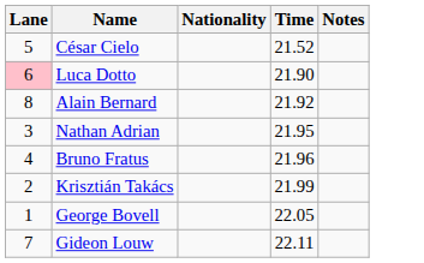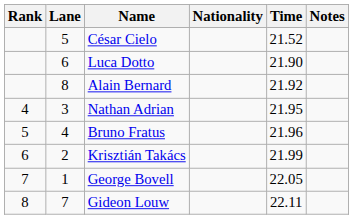+ column: Rank | 4 | 5 | 6 | 7 | 8
Luca Dotto | Lane: pink background -> no background
